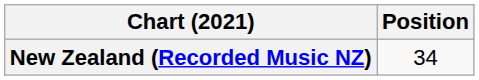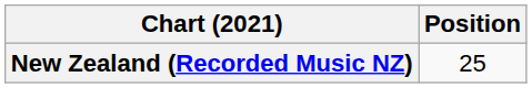New Zealand (Recorded Music NZ) | Position: 34 -> 25
